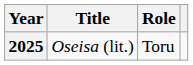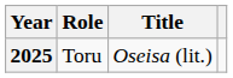columns swapped: Title <-> Role
